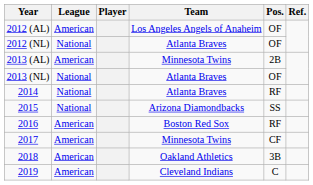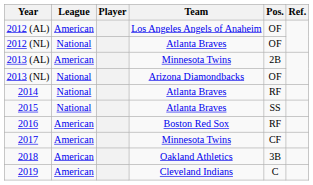2013 (NL) | Team: Atlanta Braves -> Arizona Diamondbacks
2015 | Team: Arizona Diamondbacks -> Atlanta Braves
